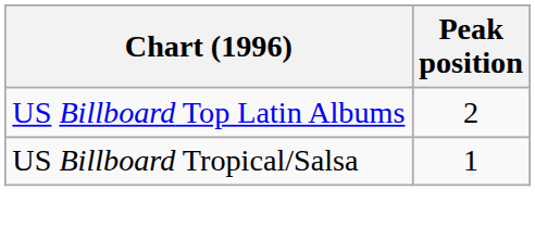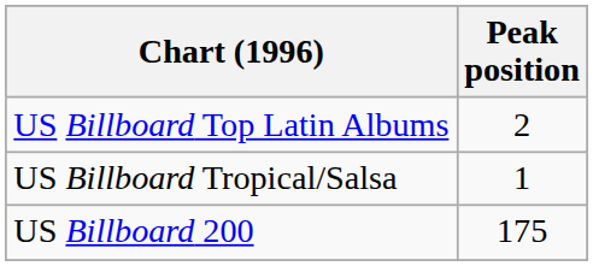+ row: US Billboard 200 | 175
